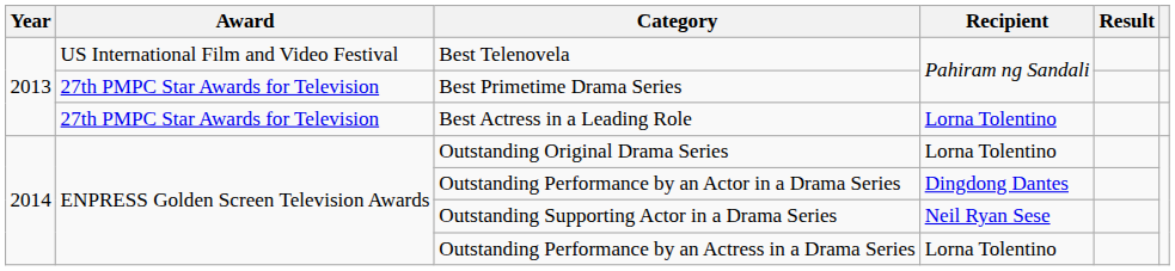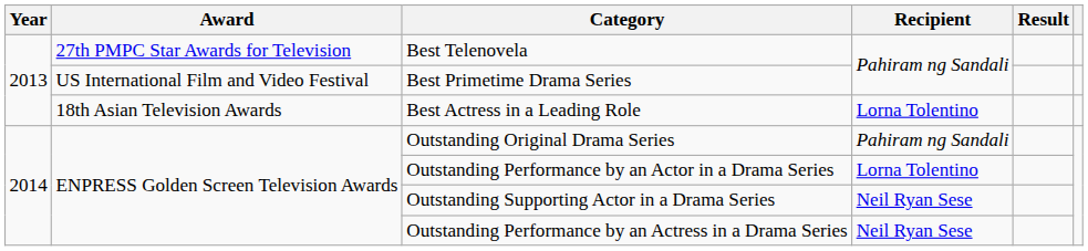Best Telenovela | Award: US International Film and Video Festival -> 27th PMPC Star Awards for Television
Best Primetime Drama Series | Award: 27th PMPC Star Awards for Television -> US International Film and Video Festival
Best Actress in a Leading Role | Award: 27th PMPC Star Awards for Television -> 18th Asian Television Awards
Outstanding Original Drama Series | Recipient: Lorna Tolentino -> Pahiram ng Sandali
Outstanding Performance by an Actor in a Drama Series | Recipient: Dingdong Dantes -> Lorna Tolentino
Outstanding Performance by an Actress in a Drama Series | Recipient: Lorna Tolentino -> Neil Ryan Sese
